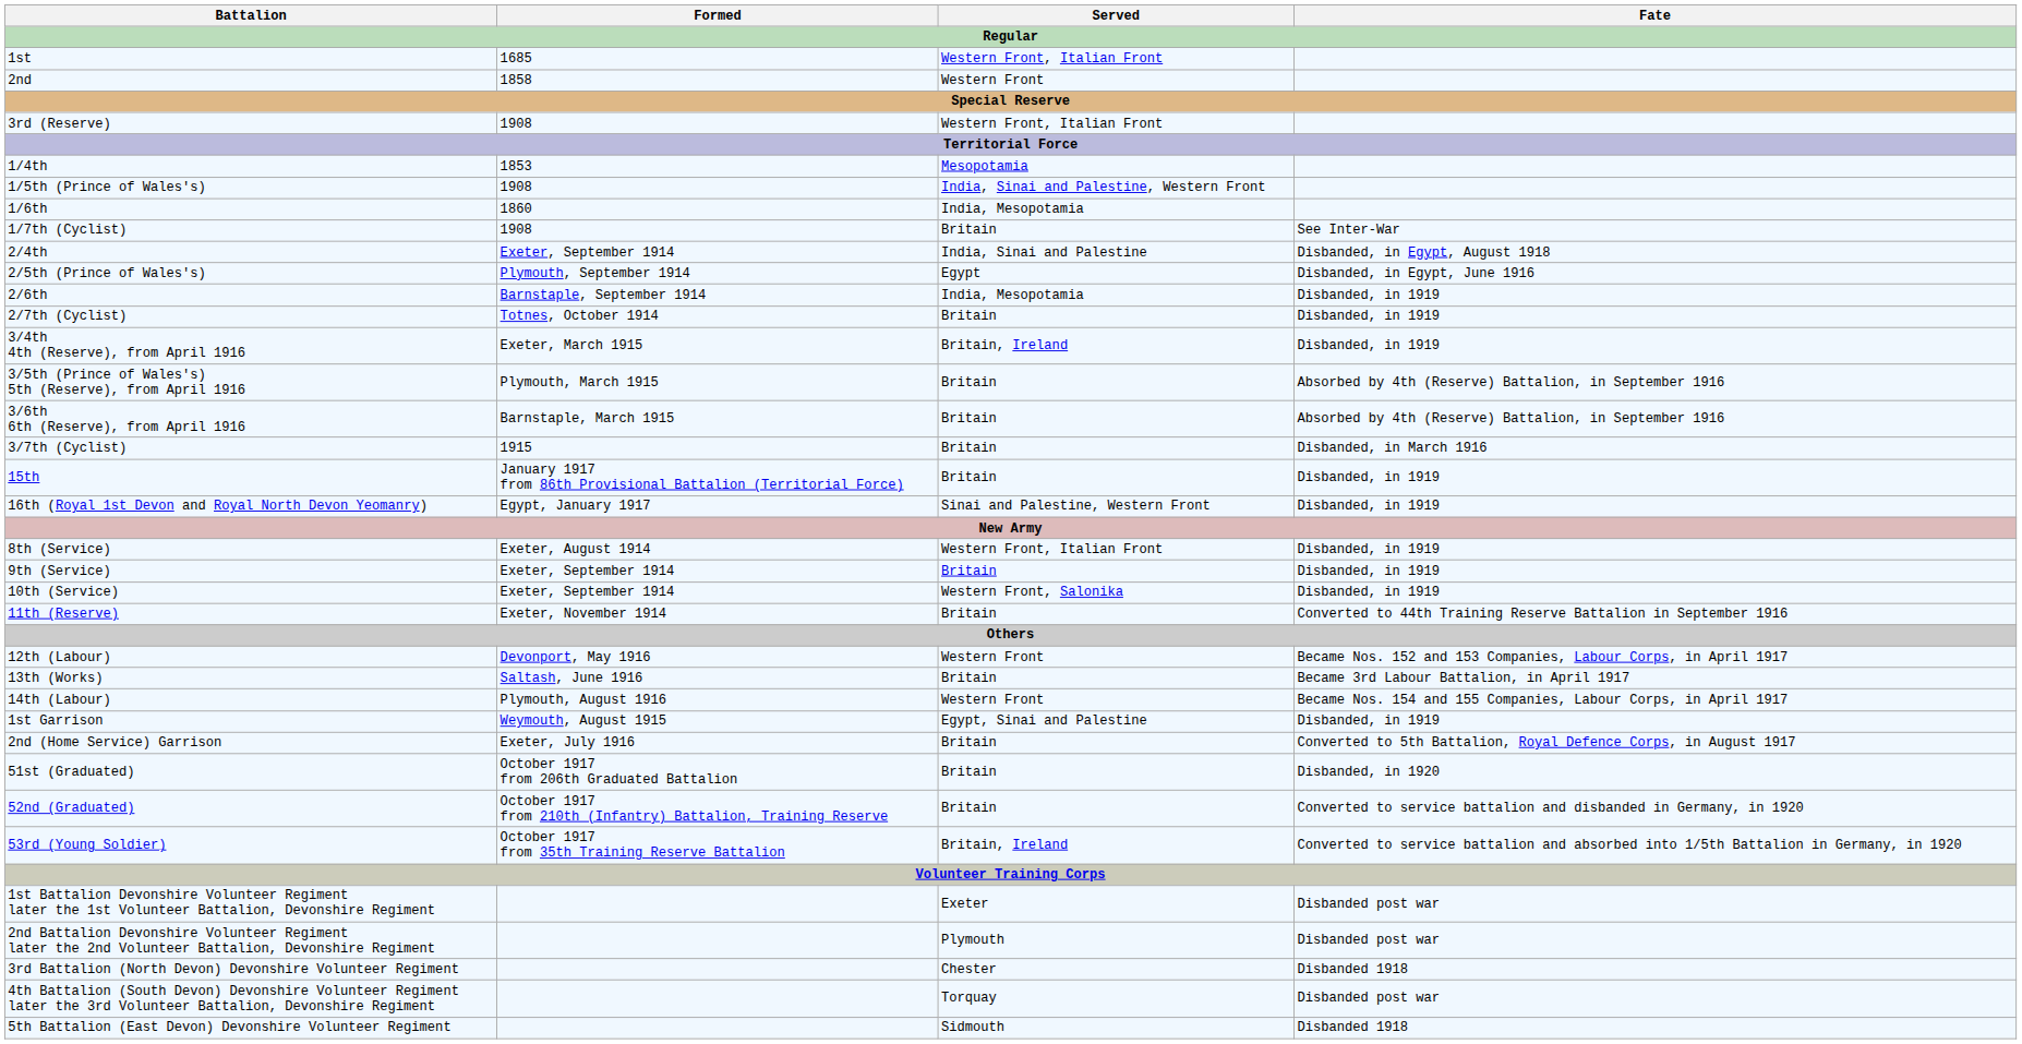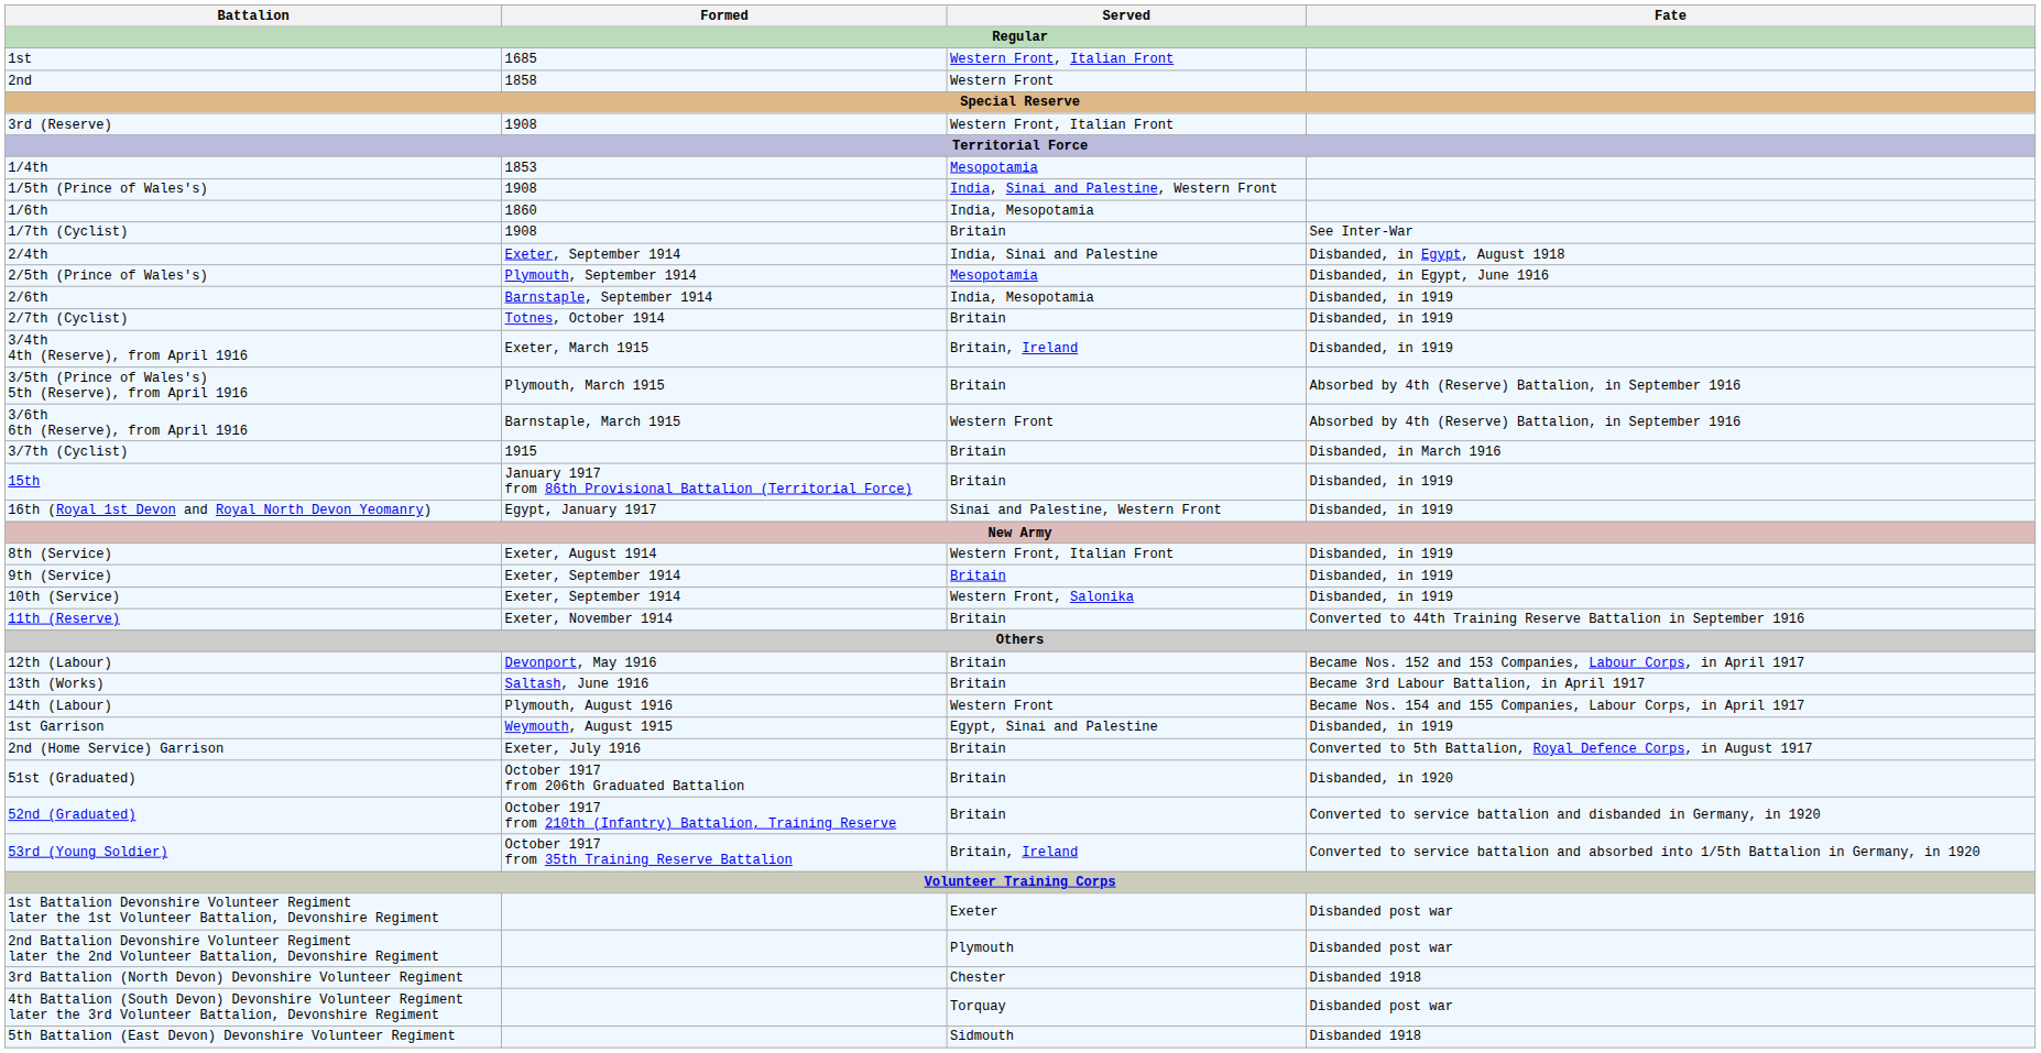2/5th (Prince of Wales's) | Served: Egypt -> Mesopotamia
3/6th 6th (Reserve), from April 1916 | Served: Britain -> Western Front
12th (Labour) | Served: Western Front -> Britain
